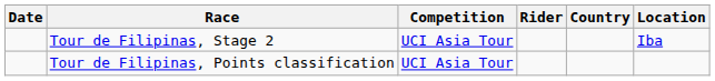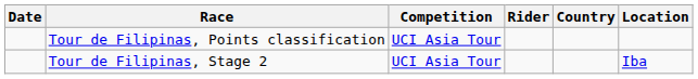rows swapped: Tour de Filipinas, Stage 2 <-> Tour de Filipinas, Points classification
